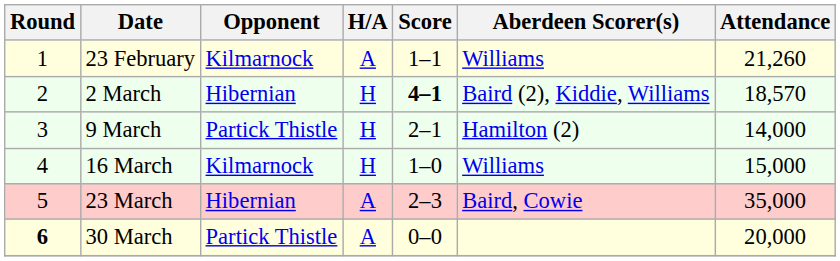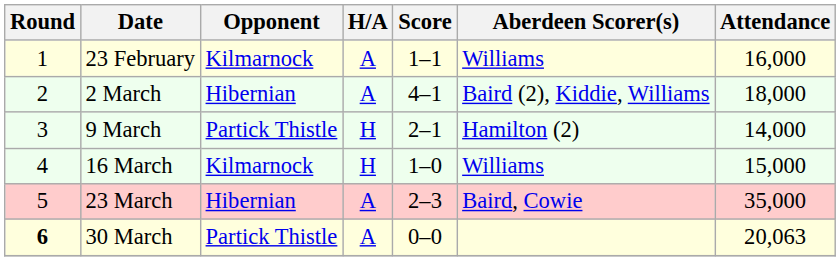23 February | Attendance: 21,260 -> 16,000
2 March | H/A: H -> A
2 March | Score: bold -> normal
2 March | Attendance: 18,570 -> 18,000
30 March | Attendance: 20,000 -> 20,063
